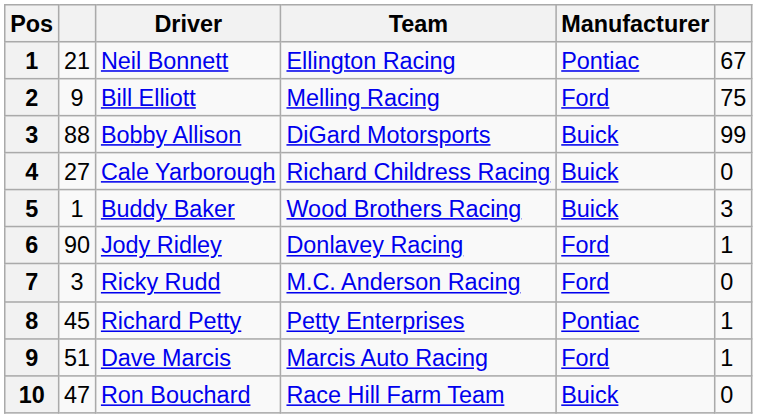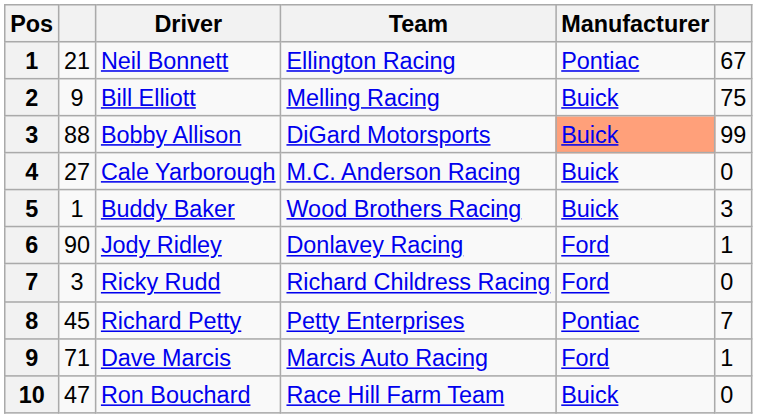Bill Elliott | Manufacturer: Ford -> Buick
Bobby Allison | Manufacturer: no background -> lightsalmon background
Cale Yarborough | Team: Richard Childress Racing -> M.C. Anderson Racing
Ricky Rudd | Team: M.C. Anderson Racing -> Richard Childress Racing
Richard Petty | column 6: 1 -> 7
Dave Marcis | column 2: 51 -> 71
